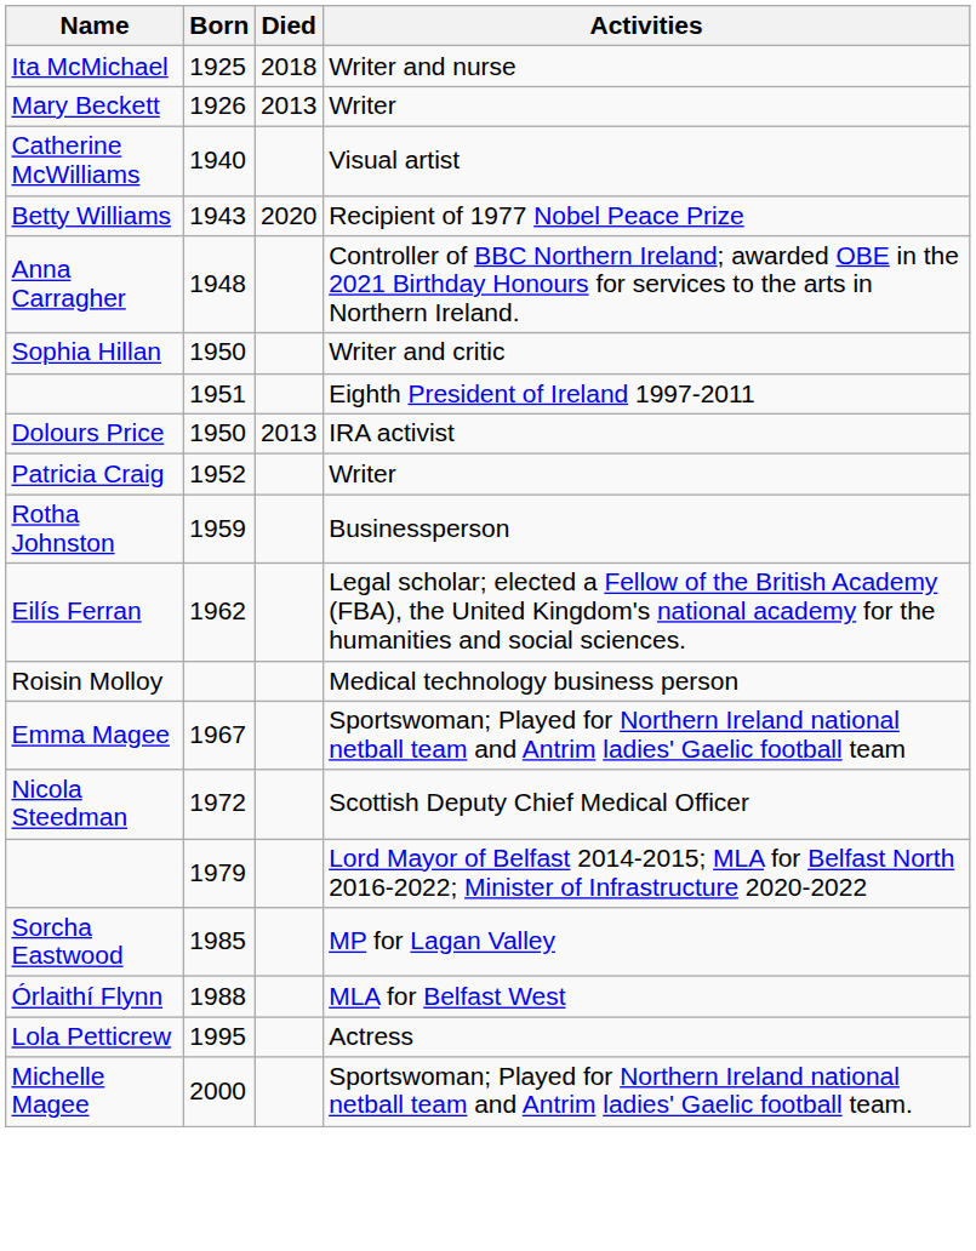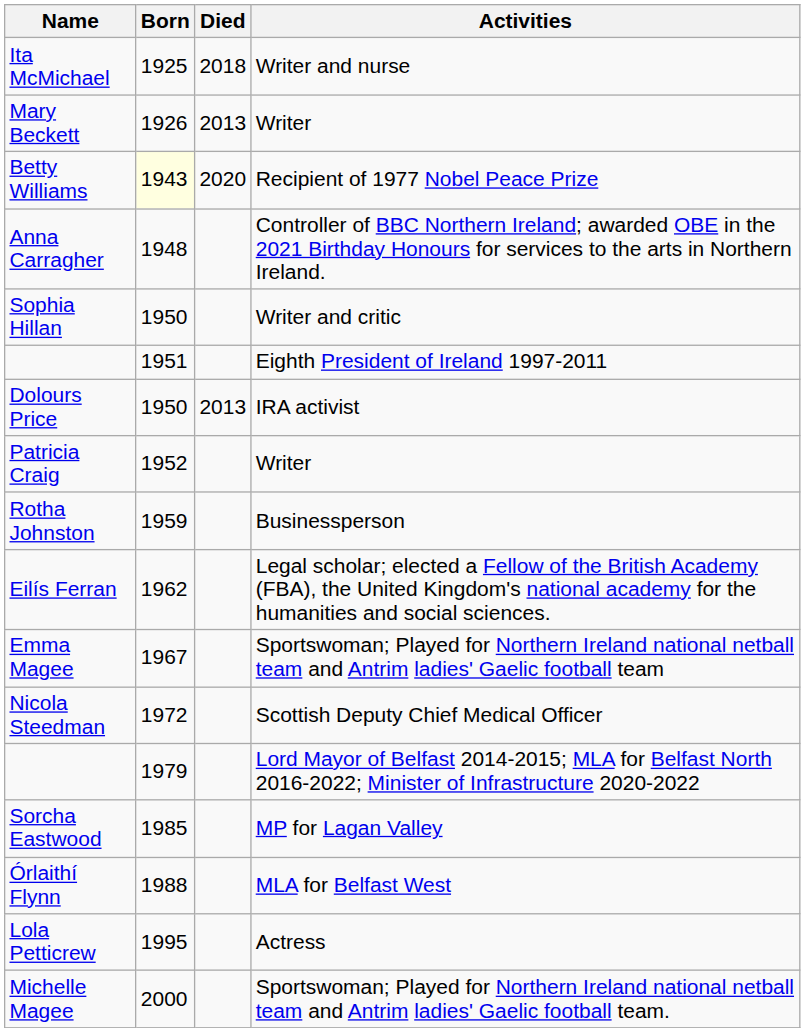- row: Catherine McWilliams | 1940 | Visual artist
Betty Williams | Born: no background -> lightyellow background
- row: Roisin Molloy | Medical technology business person
